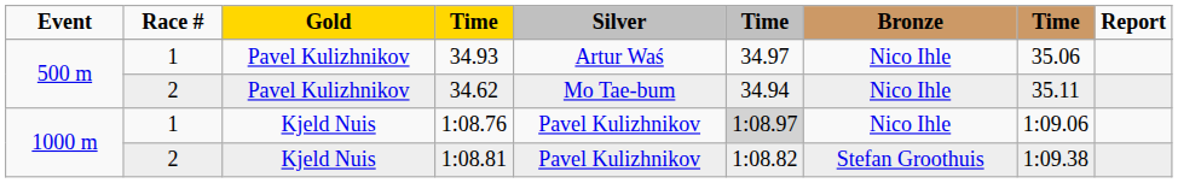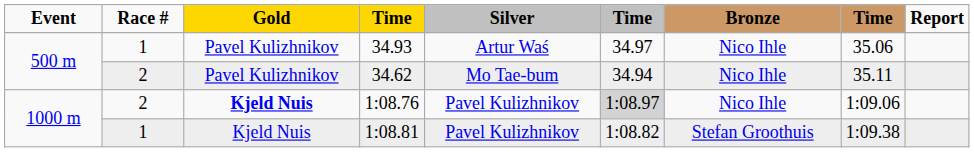1:08.76 | Race #: 1 -> 2
1:08.76 | Gold: normal -> bold
1:08.81 | Race #: 2 -> 1
